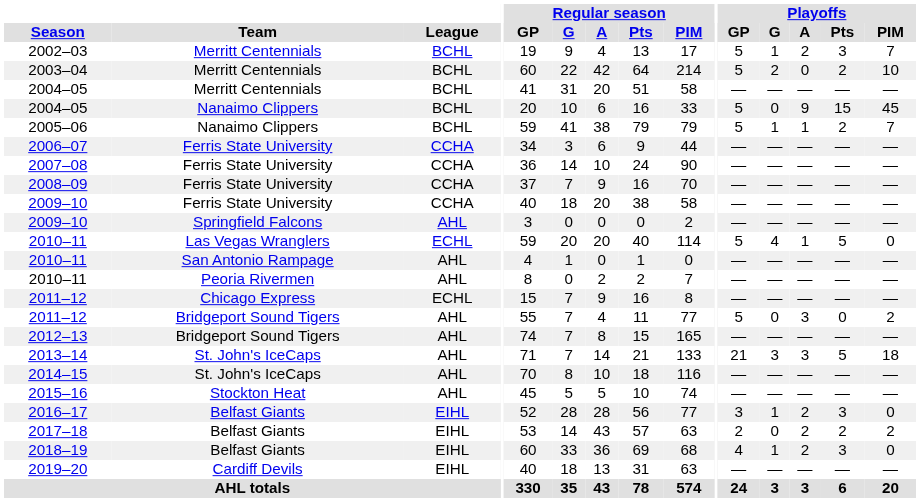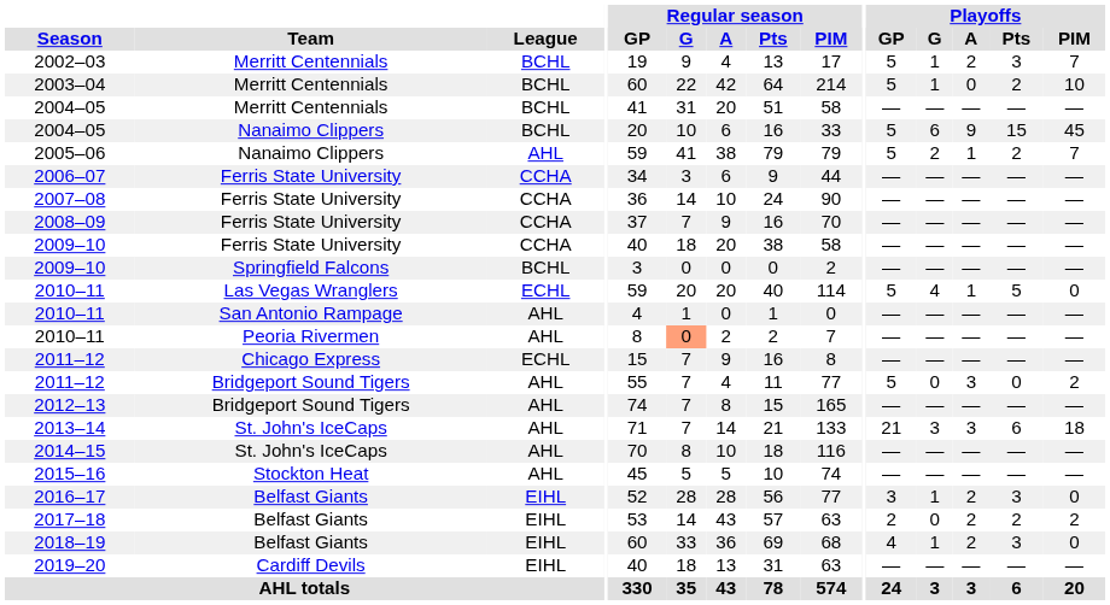2003–04 | Playoffs / G: 2 -> 1
2004–05 / Nanaimo Clippers | Playoffs / G: 0 -> 6
2005–06 | League: BCHL -> AHL
2005–06 | Playoffs / G: 1 -> 2
2009–10 / Springfield Falcons | League: AHL -> BCHL
2010–11 / Peoria Rivermen | Regular season / G: no background -> lightsalmon background
2013–14 | Playoffs / Pts: 5 -> 6
